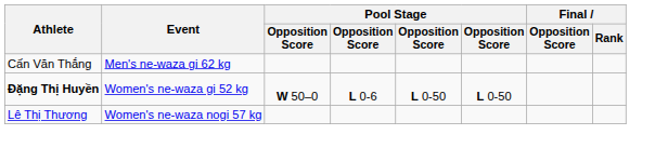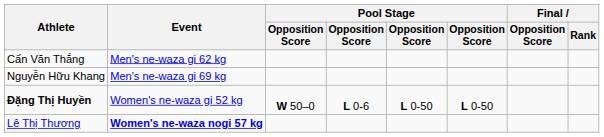+ row: Nguyễn Hữu Khang | Men's ne-waza gi 69 kg
Lê Thị Thương | Event: normal -> bold
